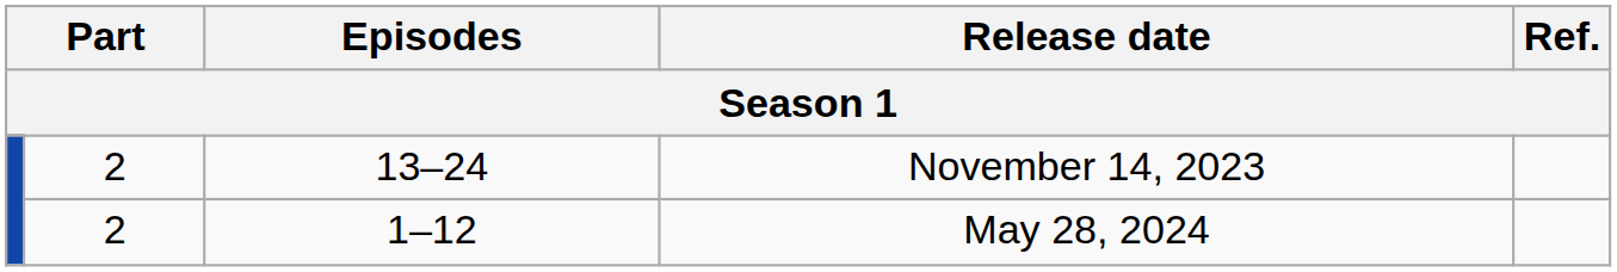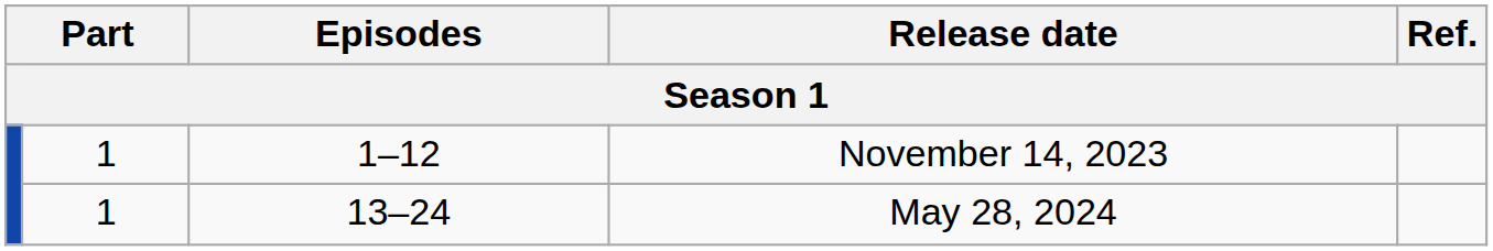November 14, 2023 | column 2: 2 -> 1
November 14, 2023 | Episodes: 13–24 -> 1–12
May 28, 2024 | column 2: 2 -> 1
May 28, 2024 | Episodes: 1–12 -> 13–24
